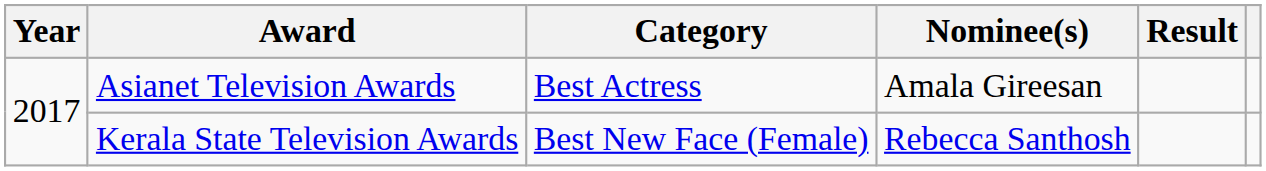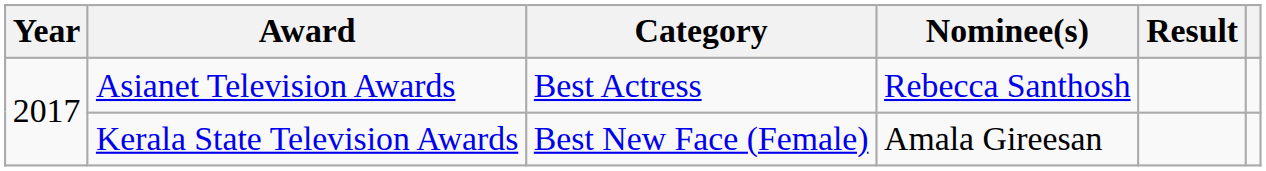Asianet Television Awards | Nominee(s): Amala Gireesan -> Rebecca Santhosh
Kerala State Television Awards | Nominee(s): Rebecca Santhosh -> Amala Gireesan
